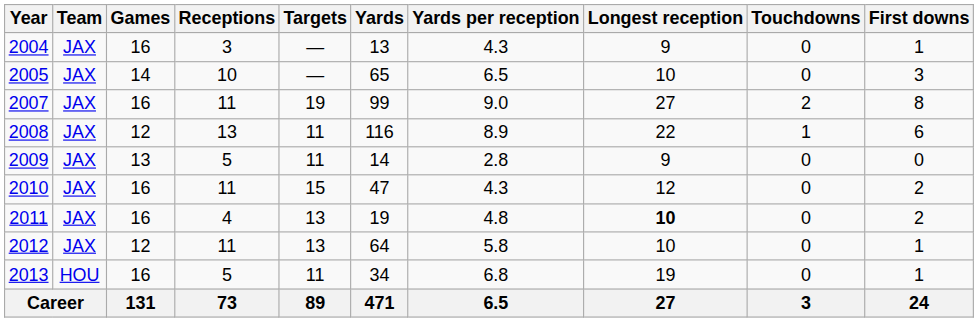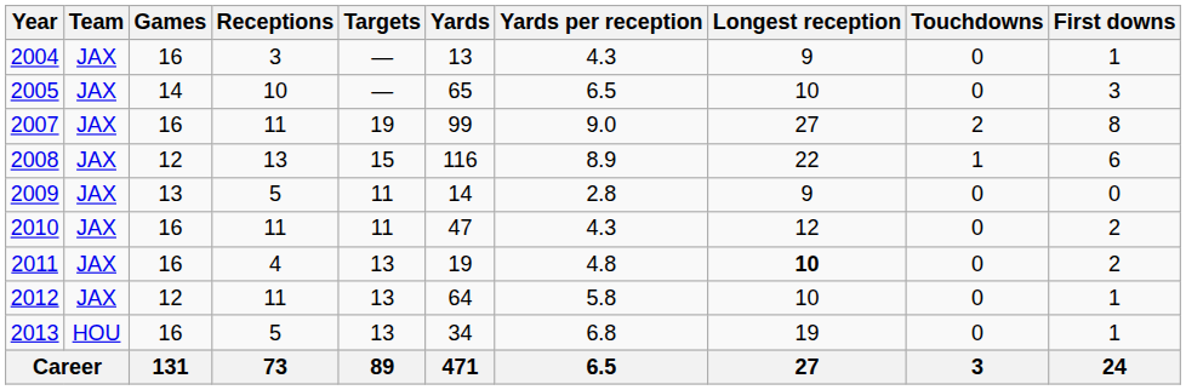2008 | Targets: 11 -> 15
2010 | Targets: 15 -> 11
2013 | Targets: 11 -> 13
